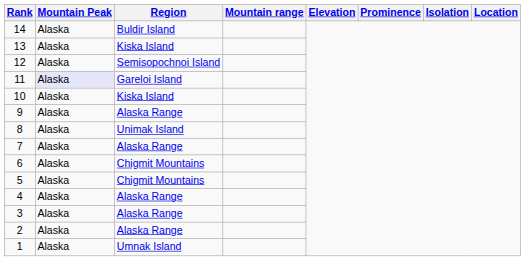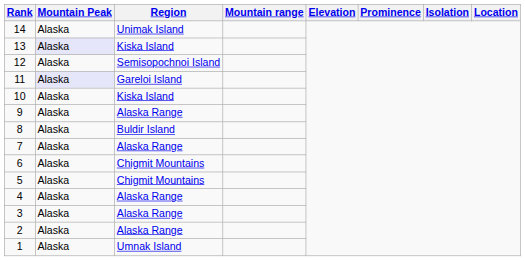14 | Region: Buldir Island -> Unimak Island
13 | Mountain Peak: no background -> lavender background
8 | Region: Unimak Island -> Buldir Island
